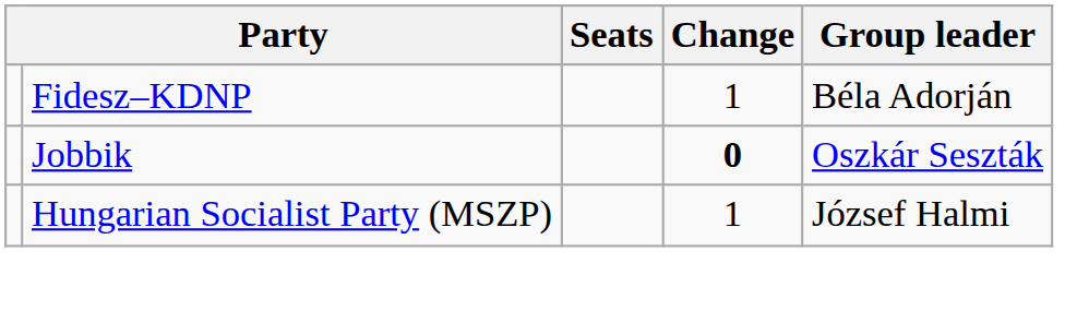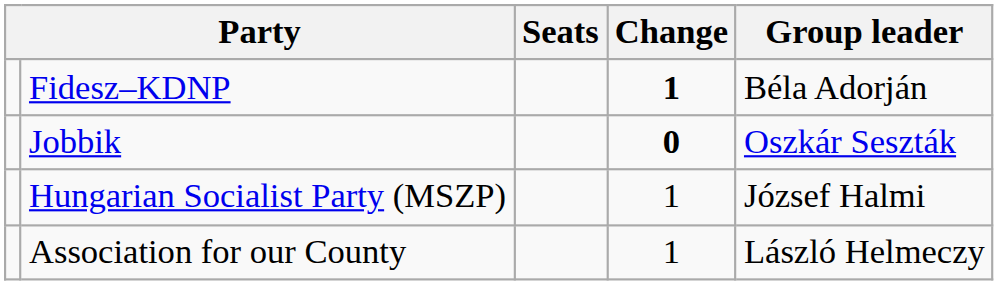Fidesz–KDNP | Change: normal -> bold
+ row: Association for our County | 1 | László Helmeczy
